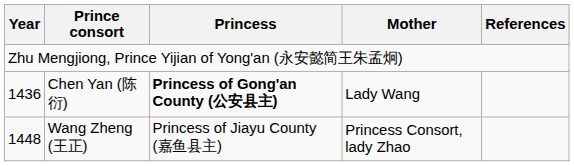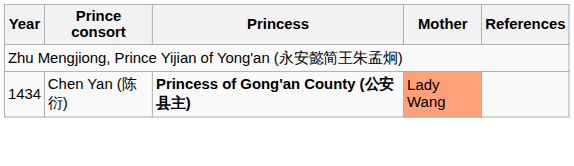Chen Yan (陈衍) | Year: 1436 -> 1434
Chen Yan (陈衍) | Mother: no background -> lightsalmon background
- row: 1448 | Wang Zheng (王正) | Princess of Jiayu County (嘉鱼县主) | Princess Consort, lady Zhao
